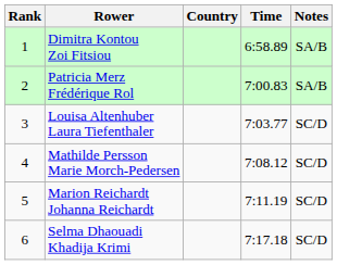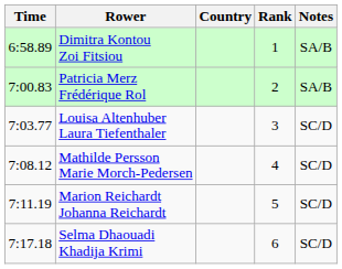columns swapped: Rank <-> Time
